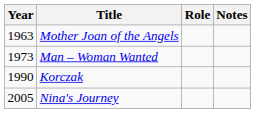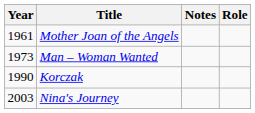columns swapped: Role <-> Notes
Mother Joan of the Angels | Year: 1963 -> 1961
Nina's Journey | Year: 2005 -> 2003
